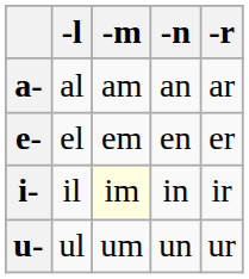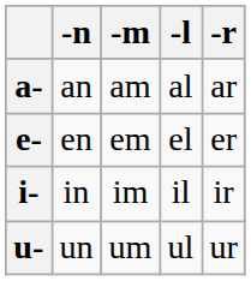columns swapped: -l <-> -n
i- | -m: lightyellow background -> no background
